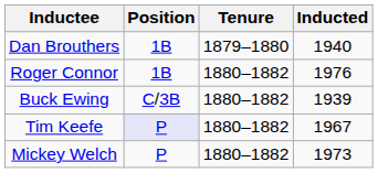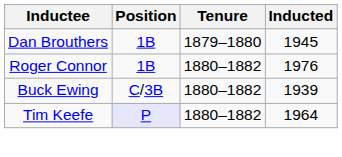Dan Brouthers | Inducted: 1940 -> 1945
Tim Keefe | Inducted: 1967 -> 1964
- row: Mickey Welch | P | 1880–1882 | 1973
